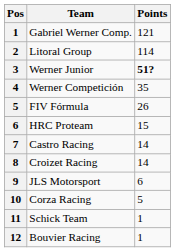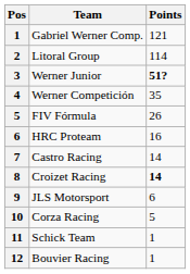HRC Proteam | Points: 15 -> 16
Croizet Racing | Points: normal -> bold
